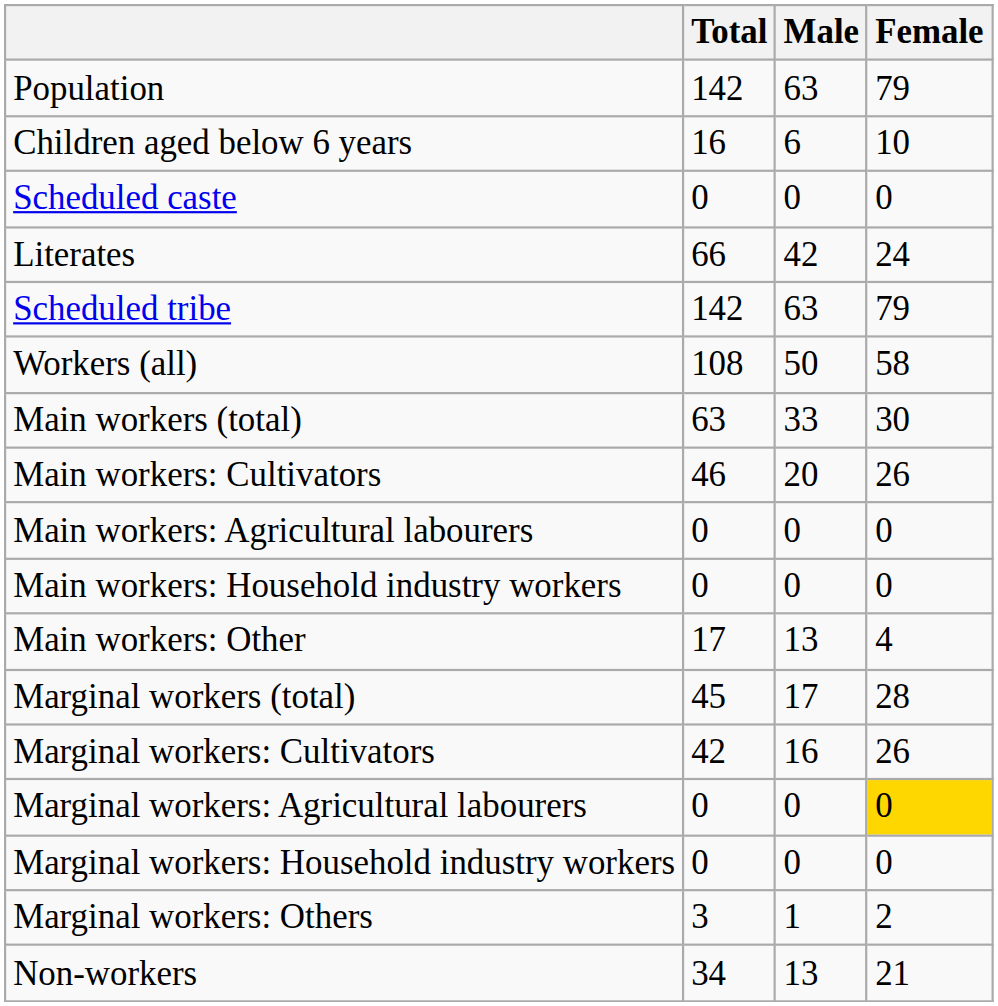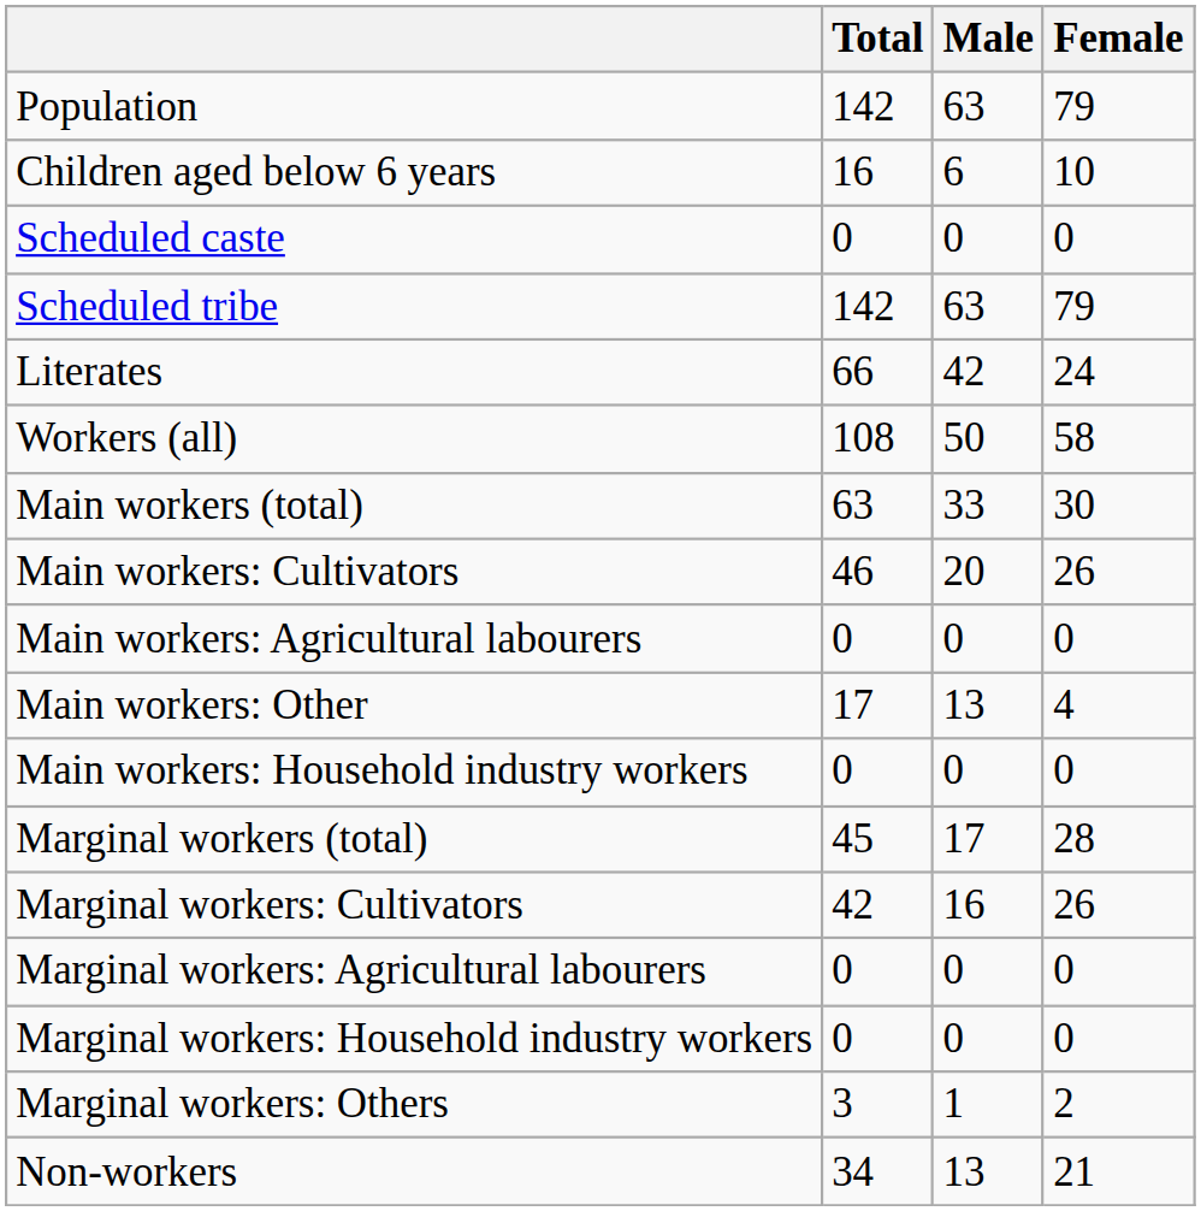rows swapped: Scheduled tribe <-> Literates
rows swapped: Main workers: Household industry workers <-> Main workers: Other
Marginal workers: Agricultural labourers | Female: gold background -> no background
